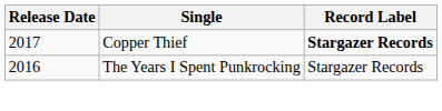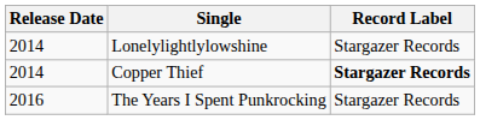+ row: 2014 | Lonelylightlylowshine | Stargazer Records
Copper Thief | Release Date: 2017 -> 2014
